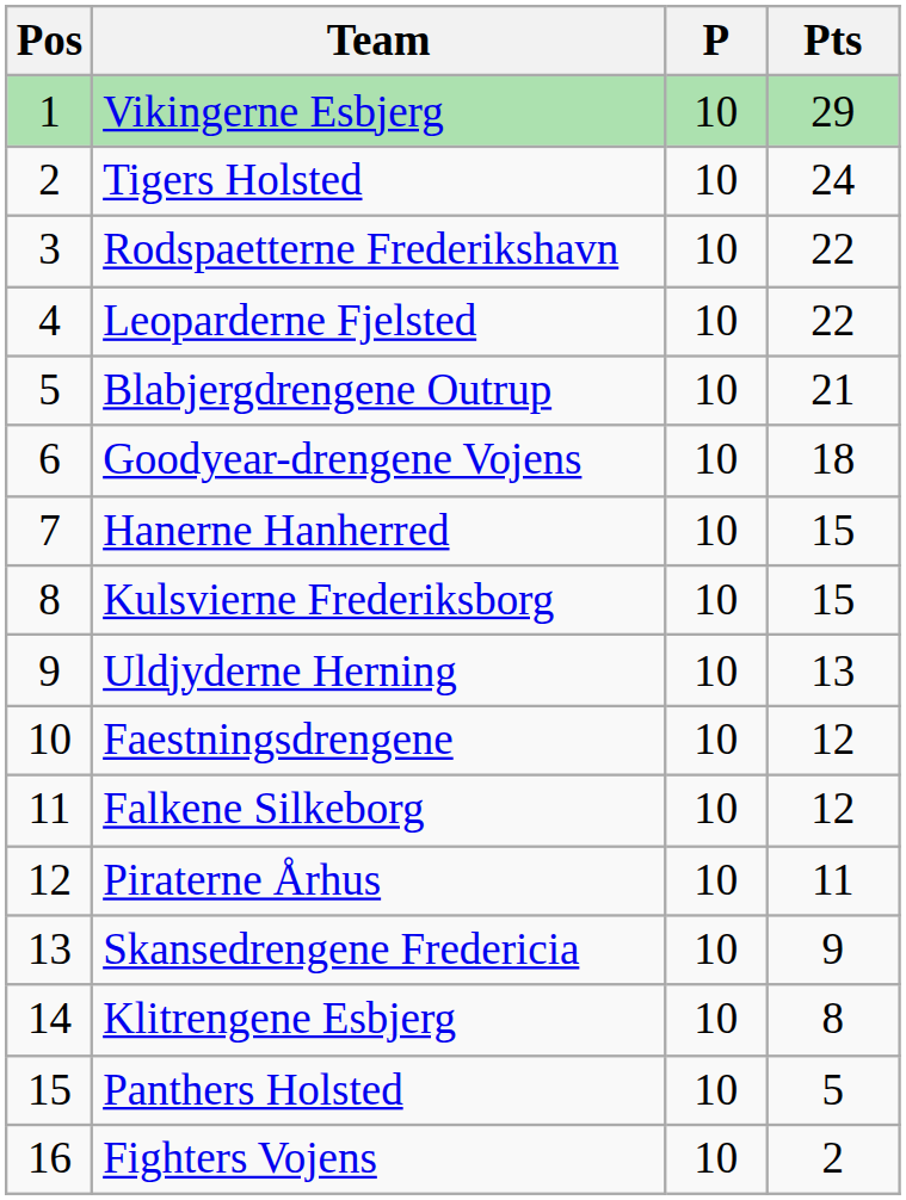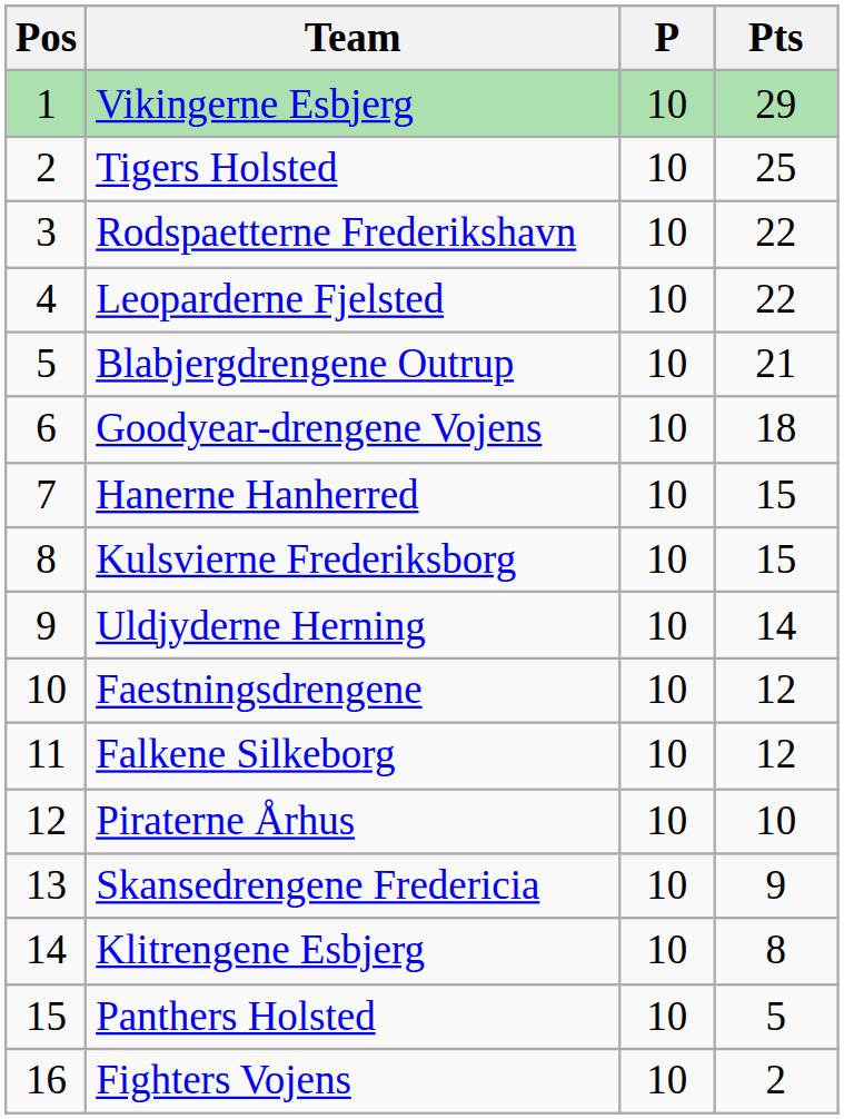Tigers Holsted | Pts: 24 -> 25
Uldjyderne Herning | Pts: 13 -> 14
Piraterne Århus | Pts: 11 -> 10
